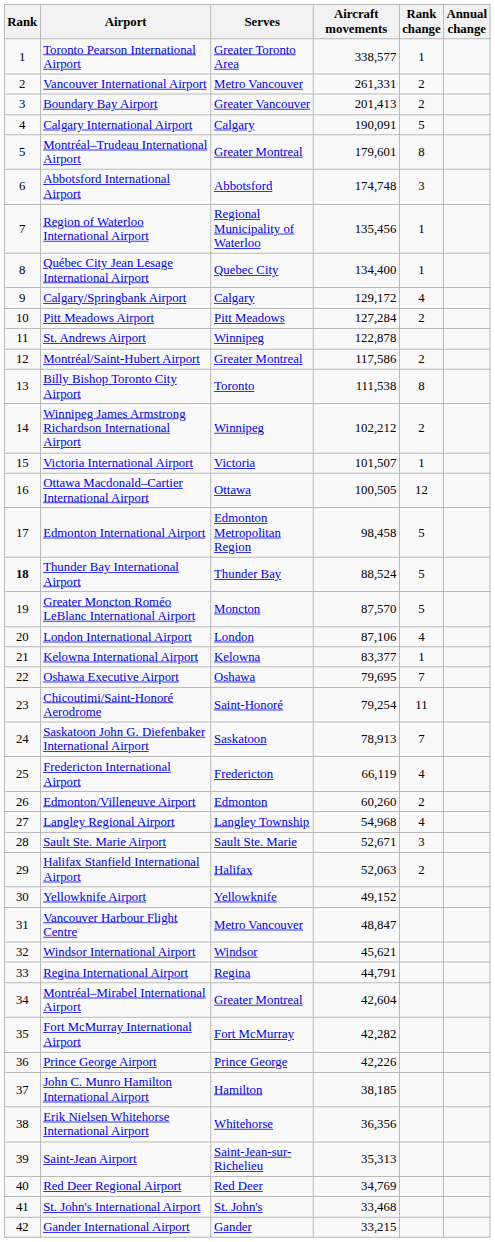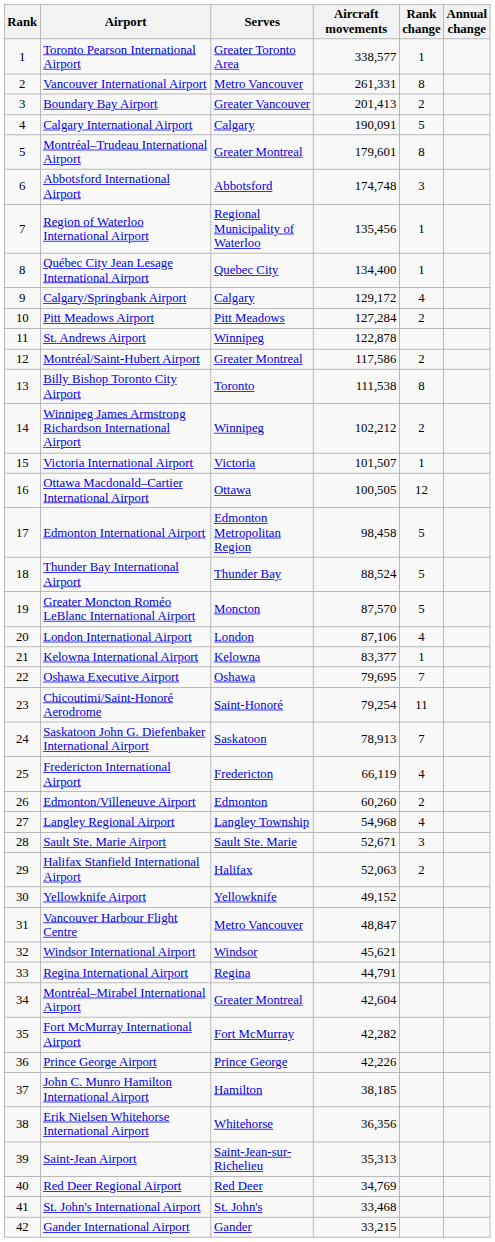Vancouver International Airport | Rank change: 2 -> 8
Thunder Bay International Airport | Rank: bold -> normal
